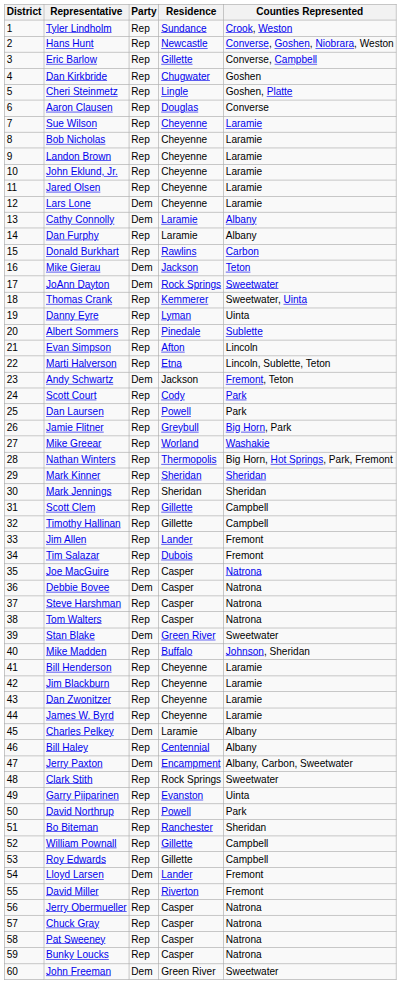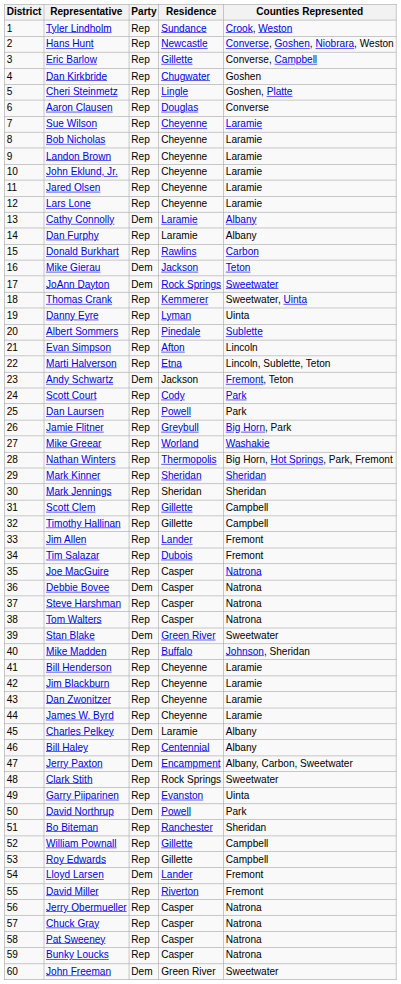Lars Lone | Party: Dem -> Rep
David Northrup | Party: Rep -> Dem
